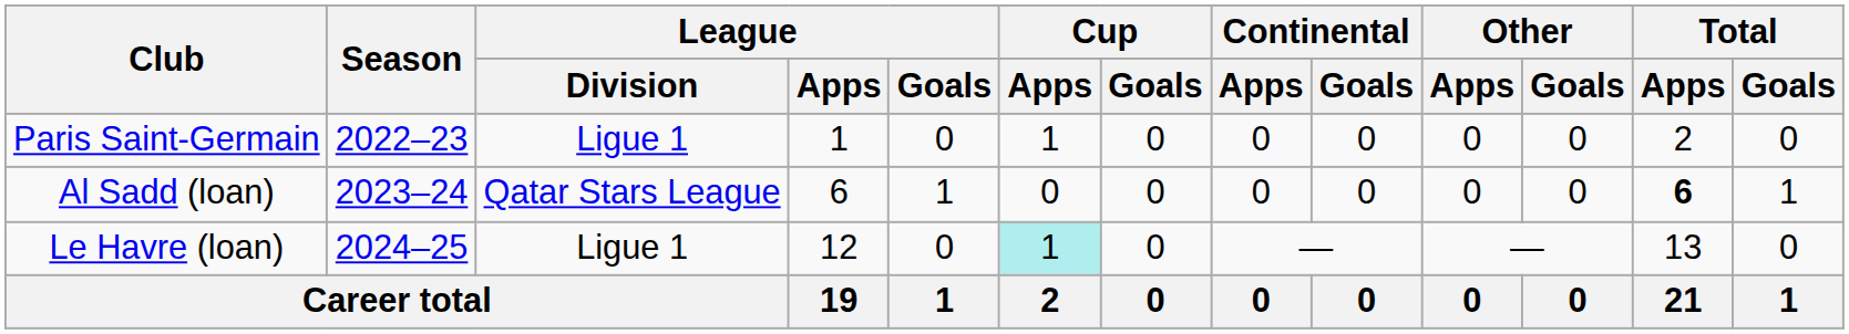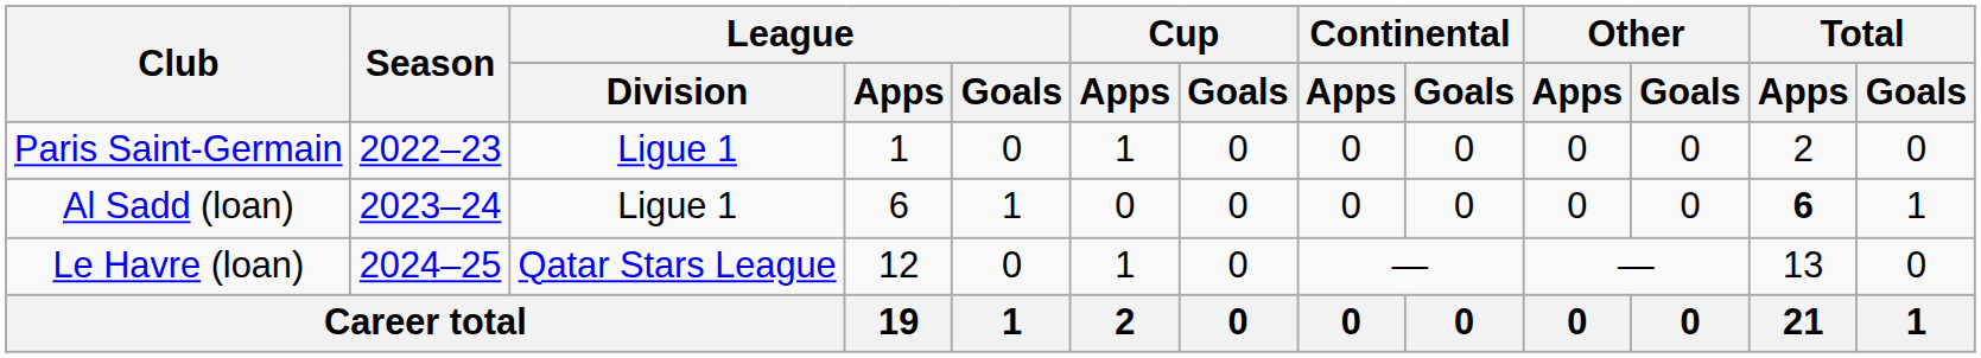Al Sadd (loan) | League / Division: Qatar Stars League -> Ligue 1
Le Havre (loan) | League / Division: Ligue 1 -> Qatar Stars League
Le Havre (loan) | Cup / Apps: paleturquoise background -> no background
